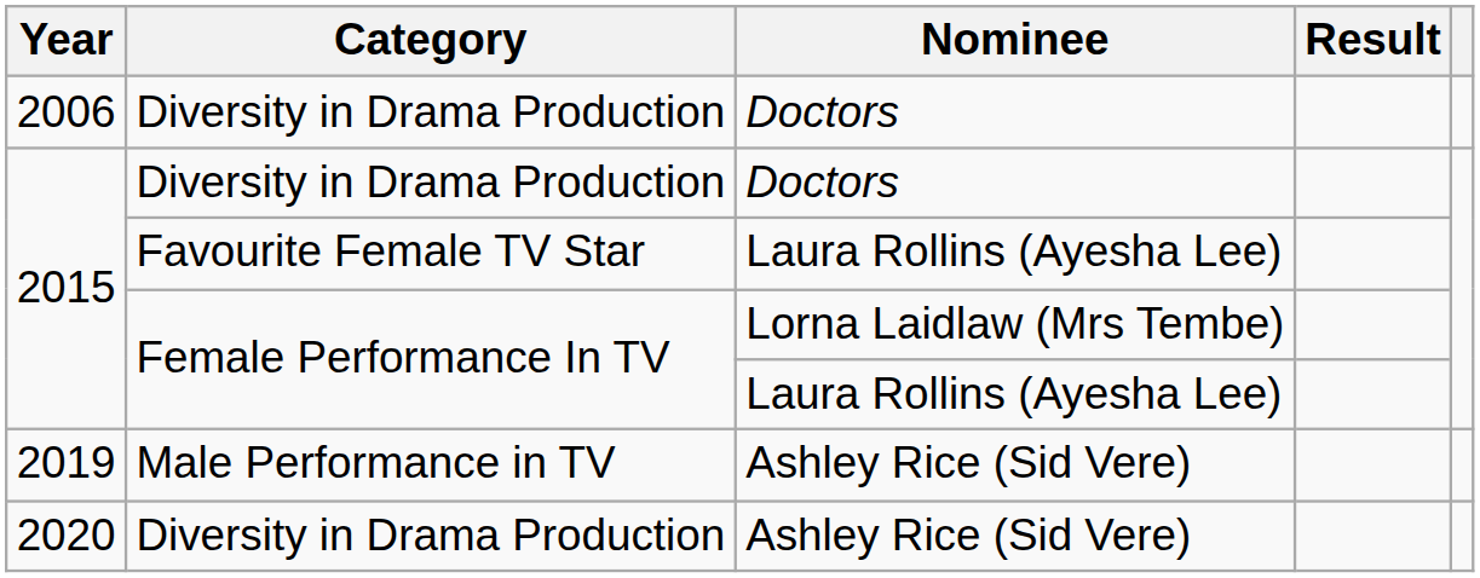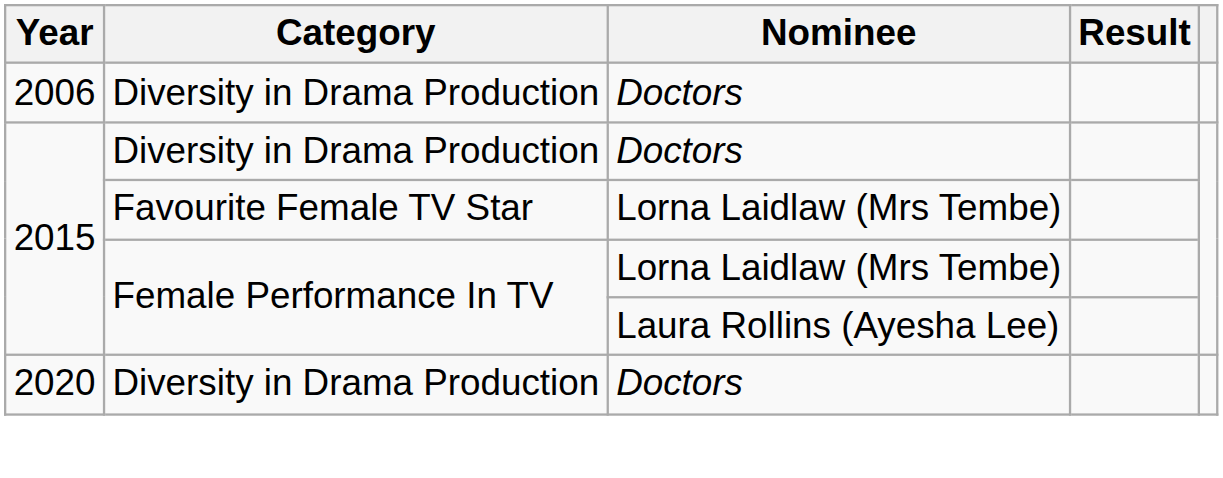2015 / Favourite Female TV Star | Nominee: Laura Rollins (Ayesha Lee) -> Lorna Laidlaw (Mrs Tembe)
- row: 2019 | Male Performance in TV | Ashley Rice (Sid Vere)
2020 | Nominee: Ashley Rice (Sid Vere) -> Doctors
